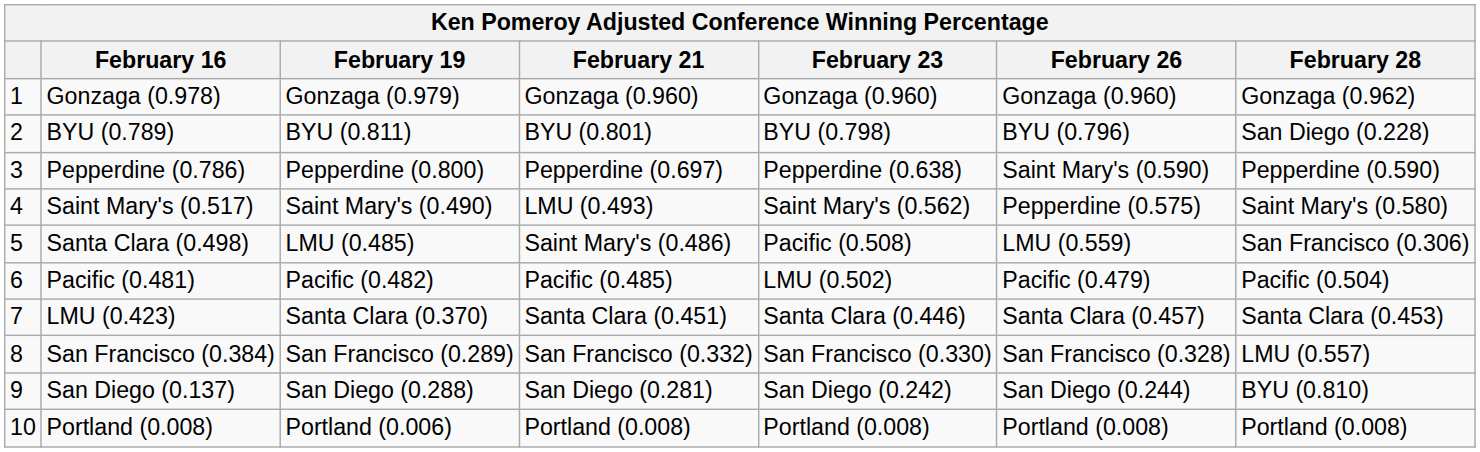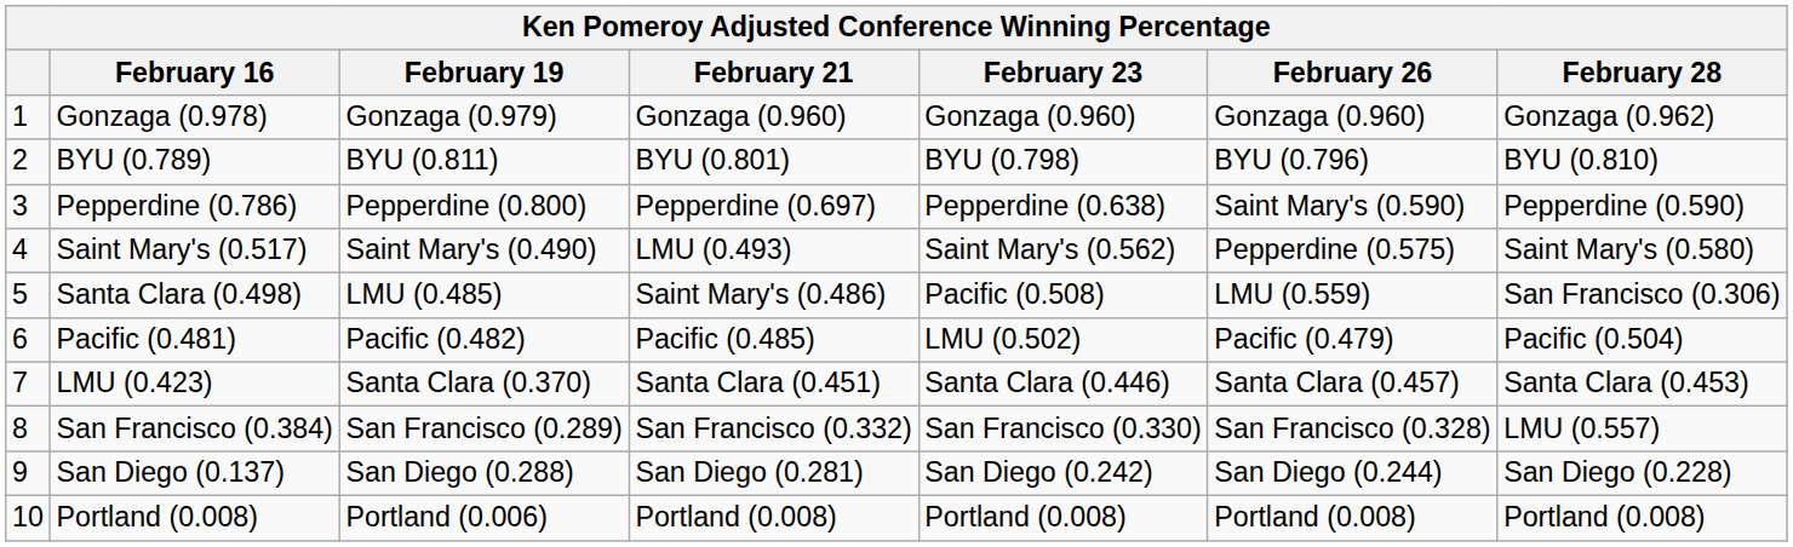BYU (0.789) | February 28: San Diego (0.228) -> BYU (0.810)
San Diego (0.137) | February 28: BYU (0.810) -> San Diego (0.228)
